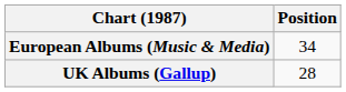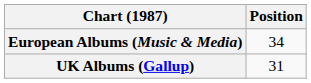UK Albums (Gallup) | Position: 28 -> 31
